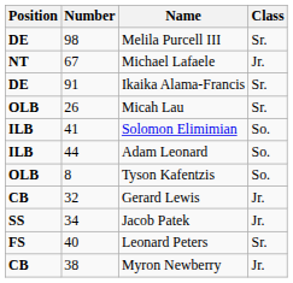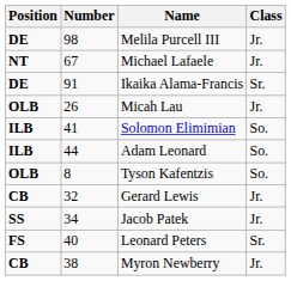Melila Purcell III | Class: Sr. -> Jr.
Micah Lau | Class: Sr. -> Jr.
